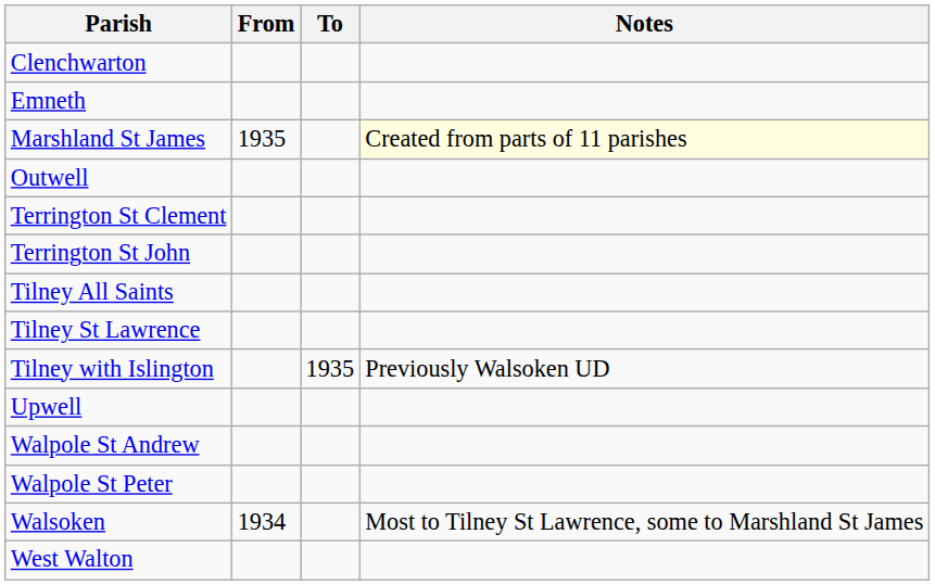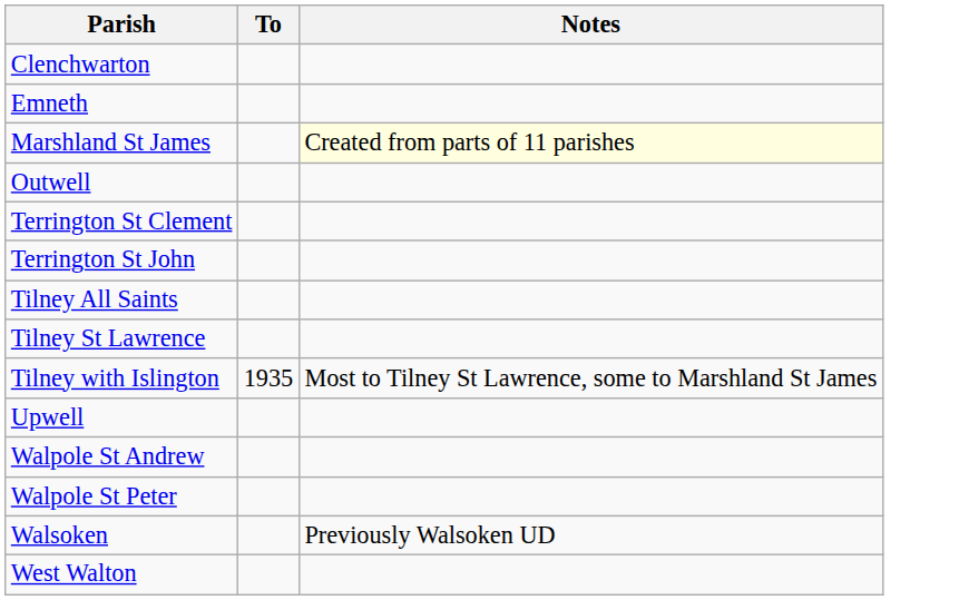- column: From | 1935 | 1934
Tilney with Islington | Notes: Previously Walsoken UD -> Most to Tilney St Lawrence, some to Marshland St James
Walsoken | Notes: Most to Tilney St Lawrence, some to Marshland St James -> Previously Walsoken UD
